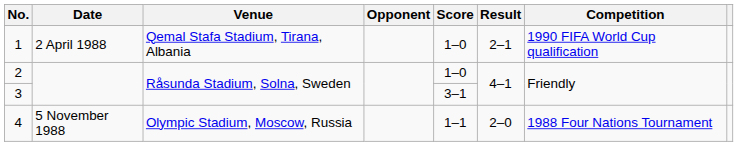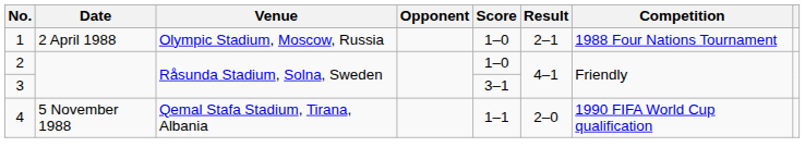1 | Venue: Qemal Stafa Stadium, Tirana, Albania -> Olympic Stadium, Moscow, Russia
1 | Competition: 1990 FIFA World Cup qualification -> 1988 Four Nations Tournament
4 | Venue: Olympic Stadium, Moscow, Russia -> Qemal Stafa Stadium, Tirana, Albania
4 | Competition: 1988 Four Nations Tournament -> 1990 FIFA World Cup qualification
